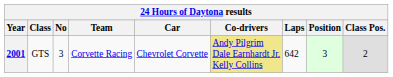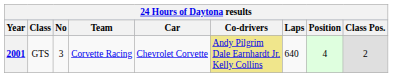2001 | Laps: 642 -> 640
2001 | Position: 3 -> 4
